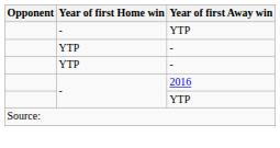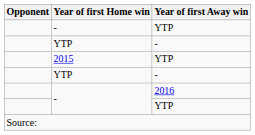+ row: 2015 | YTP
